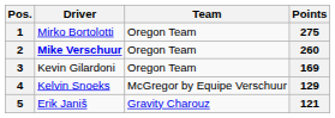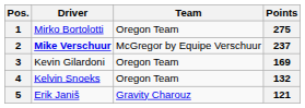2 | Team: Oregon Team -> McGregor by Equipe Verschuur
2 | Points: 260 -> 237
4 | Team: McGregor by Equipe Verschuur -> Oregon Team
4 | Points: 129 -> 132
